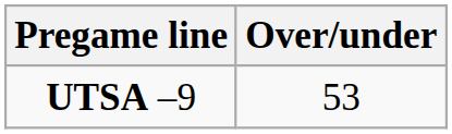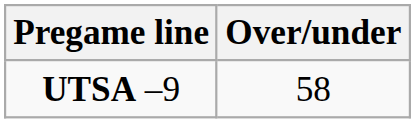UTSA –9 | Over/under: 53 -> 58
